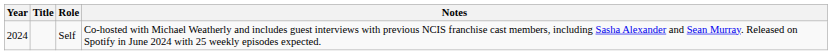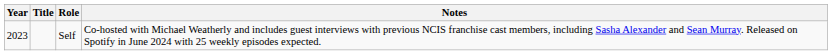Self | Year: 2024 -> 2023
